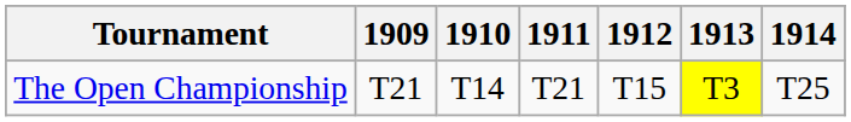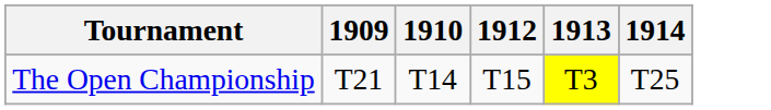- column: 1911 | T21
